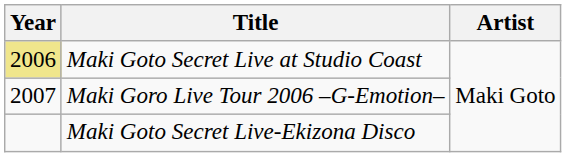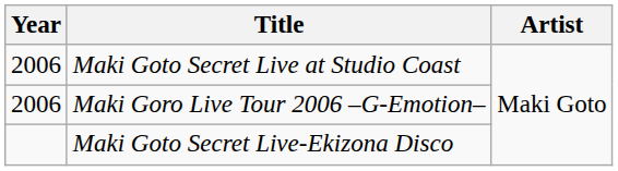Maki Goto Secret Live at Studio Coast | Year: khaki background -> no background
Maki Goro Live Tour 2006 –G-Emotion– | Year: 2007 -> 2006
